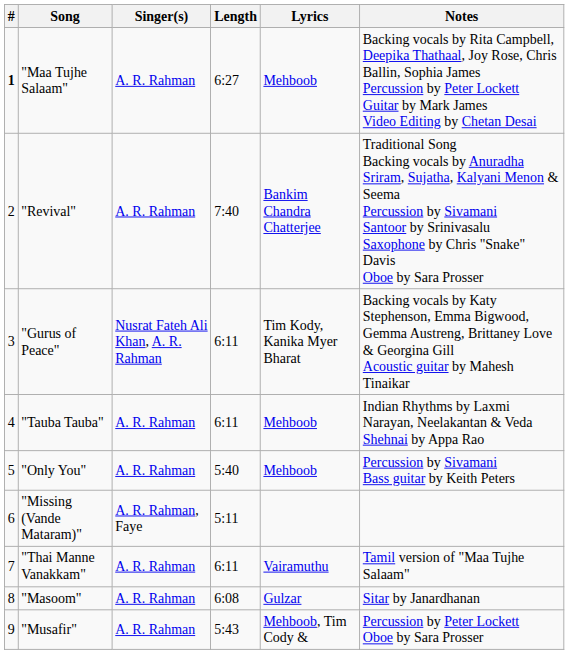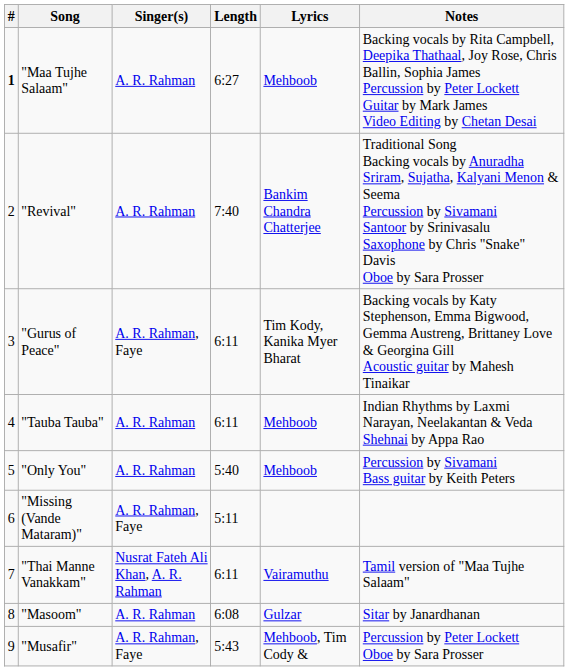"Gurus of Peace" | Singer(s): Nusrat Fateh Ali Khan, A. R. Rahman -> A. R. Rahman, Faye
"Thai Manne Vanakkam" | Singer(s): A. R. Rahman -> Nusrat Fateh Ali Khan, A. R. Rahman
"Musafir" | Singer(s): A. R. Rahman -> A. R. Rahman, Faye
